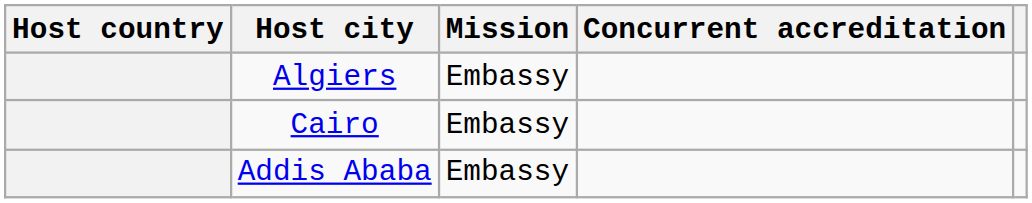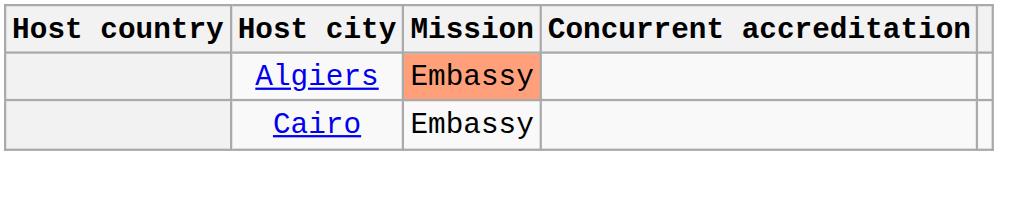Algiers | Mission: no background -> lightsalmon background
- row: Addis Ababa | Embassy
